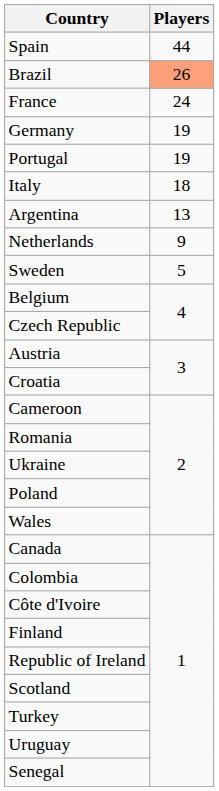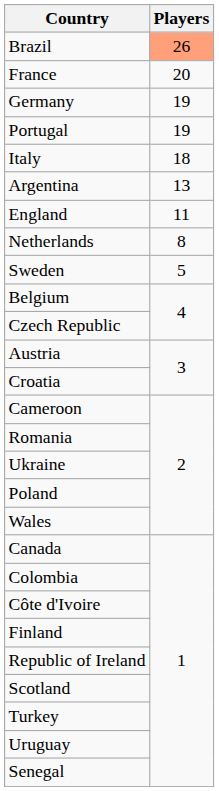- row: Spain | 44
France | Players: 24 -> 20
+ row: England | 11
Netherlands | Players: 9 -> 8
